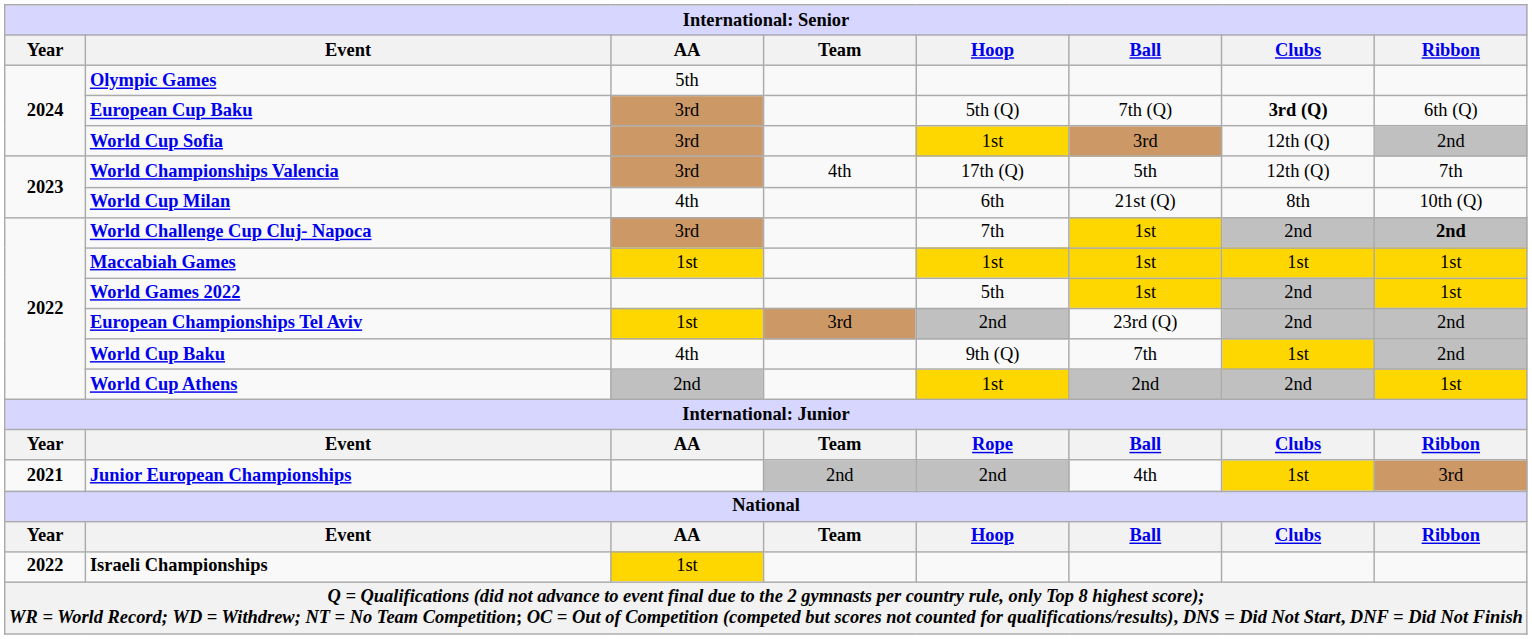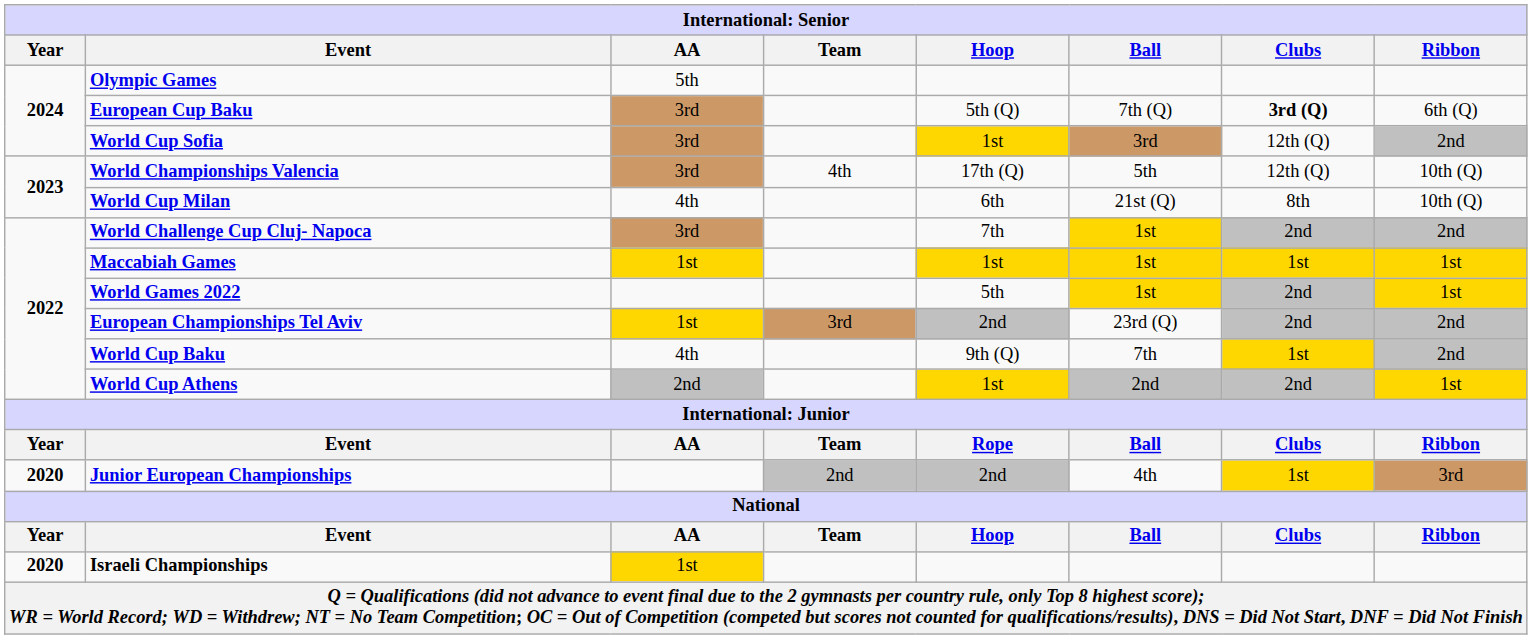World Championships Valencia | Ribbon: 7th -> 10th (Q)
World Challenge Cup Cluj- Napoca | Ribbon: bold -> normal
Junior European Championships | Year: 2021 -> 2020
Israeli Championships | Year: 2022 -> 2020
